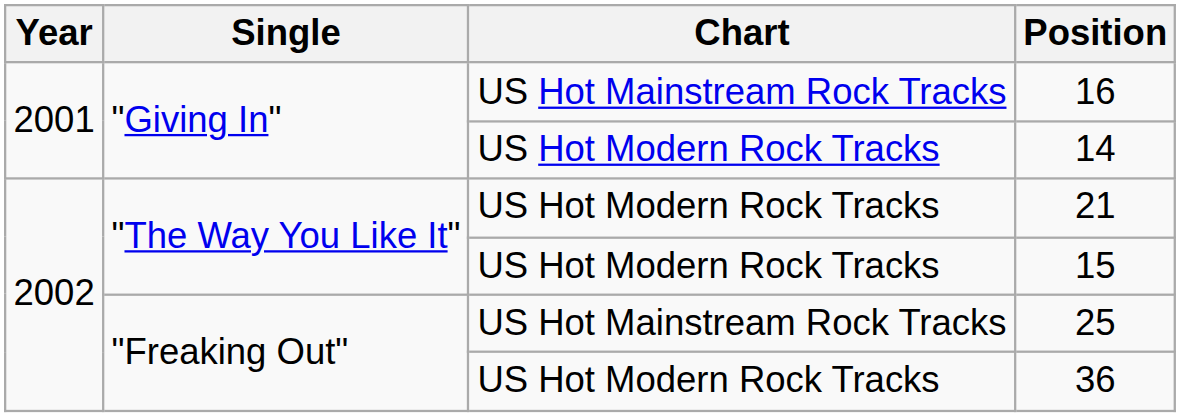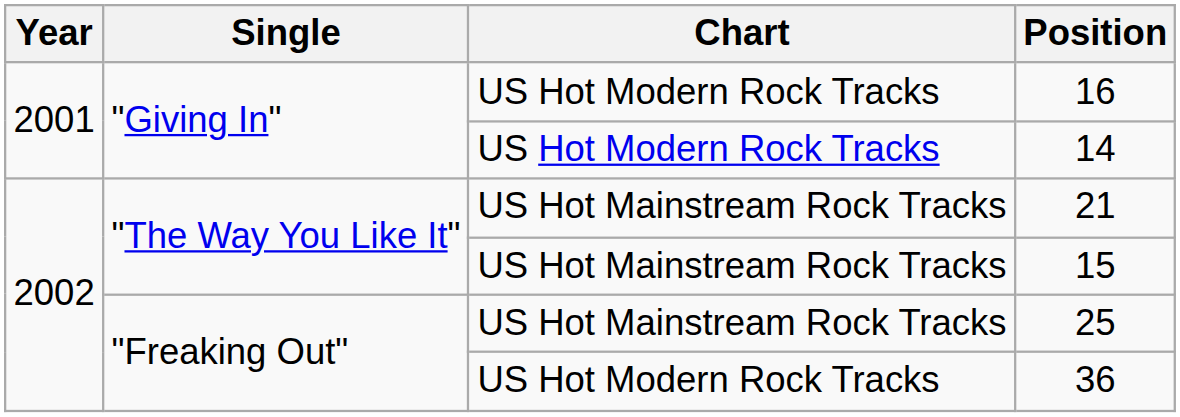16 | Chart: US Hot Mainstream Rock Tracks -> US Hot Modern Rock Tracks
21 | Chart: US Hot Modern Rock Tracks -> US Hot Mainstream Rock Tracks
15 | Chart: US Hot Modern Rock Tracks -> US Hot Mainstream Rock Tracks
